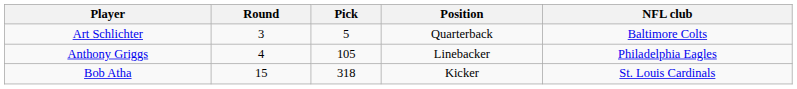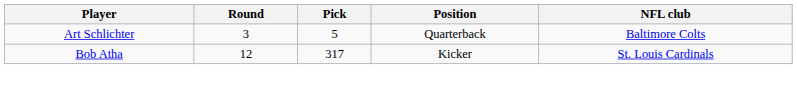- row: Anthony Griggs | 4 | 105 | Linebacker | Philadelphia Eagles
Bob Atha | Round: 15 -> 12
Bob Atha | Pick: 318 -> 317
